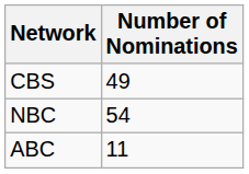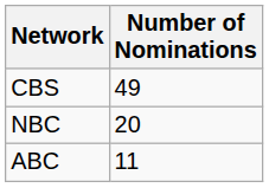NBC | Number of Nominations: 54 -> 20
